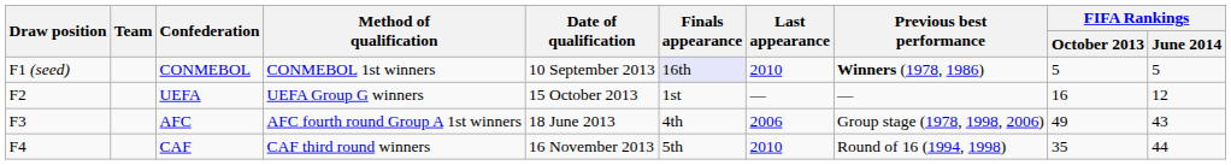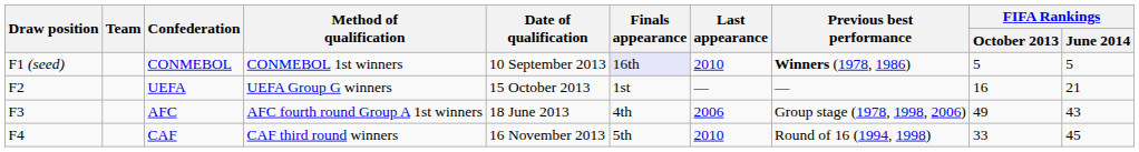UEFA | FIFA Rankings / June 2014: 12 -> 21
CAF | FIFA Rankings / October 2013: 35 -> 33
CAF | FIFA Rankings / June 2014: 44 -> 45
